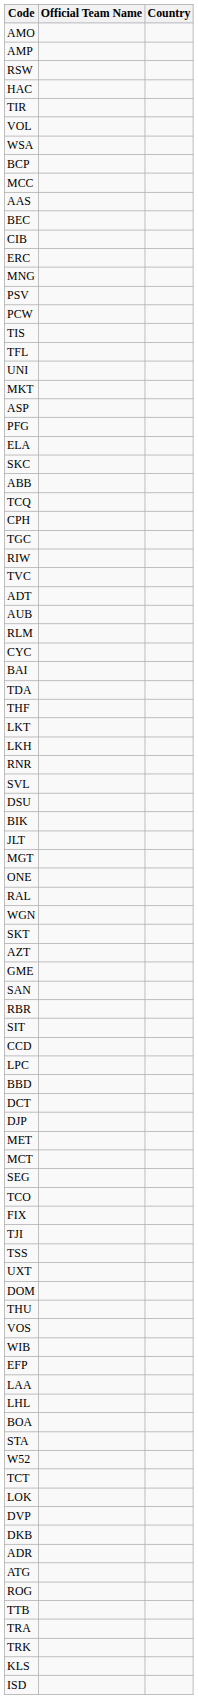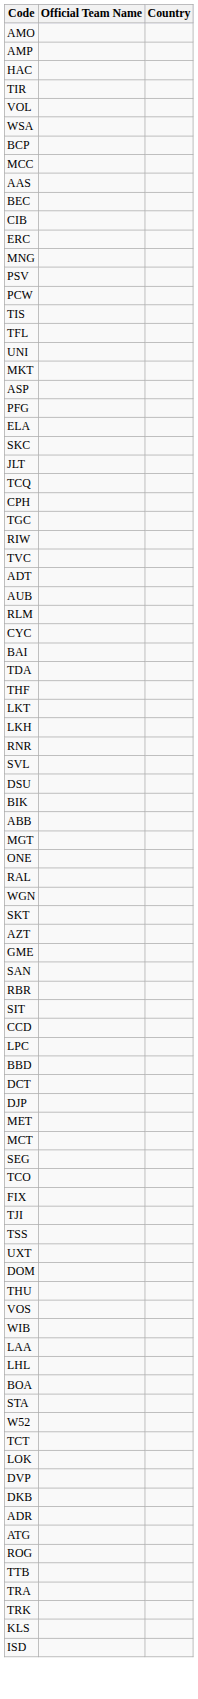- row: RSW
rows swapped: ABB <-> JLT
- row: EFP
